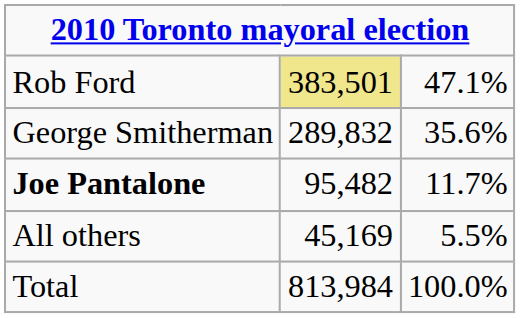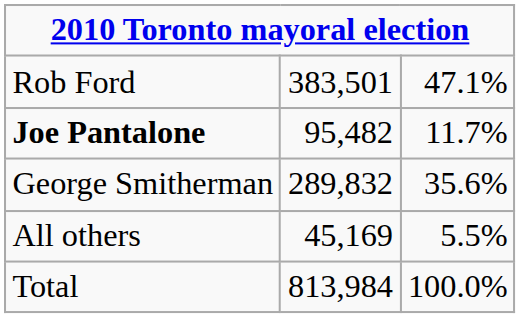Rob Ford | column 2: khaki background -> no background
rows swapped: George Smitherman <-> Joe Pantalone
